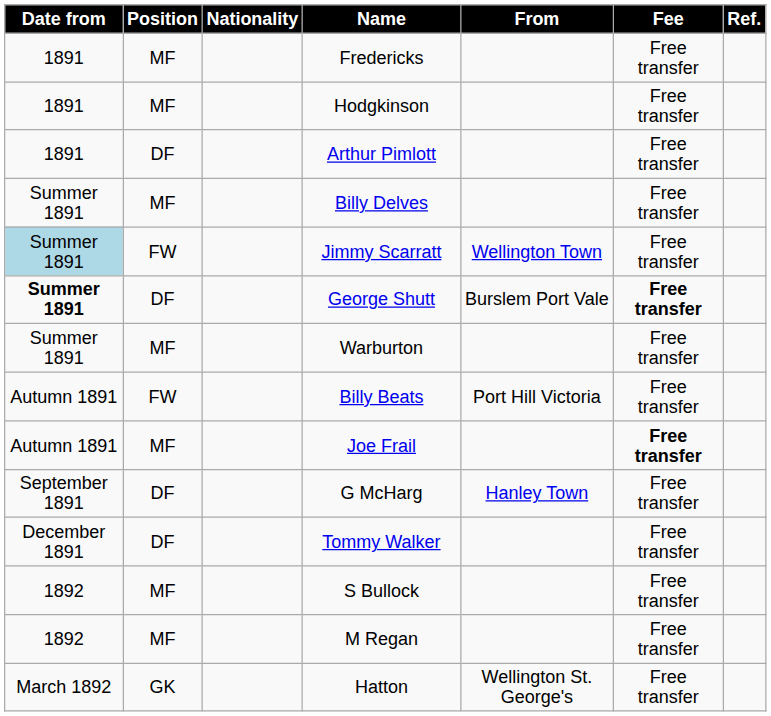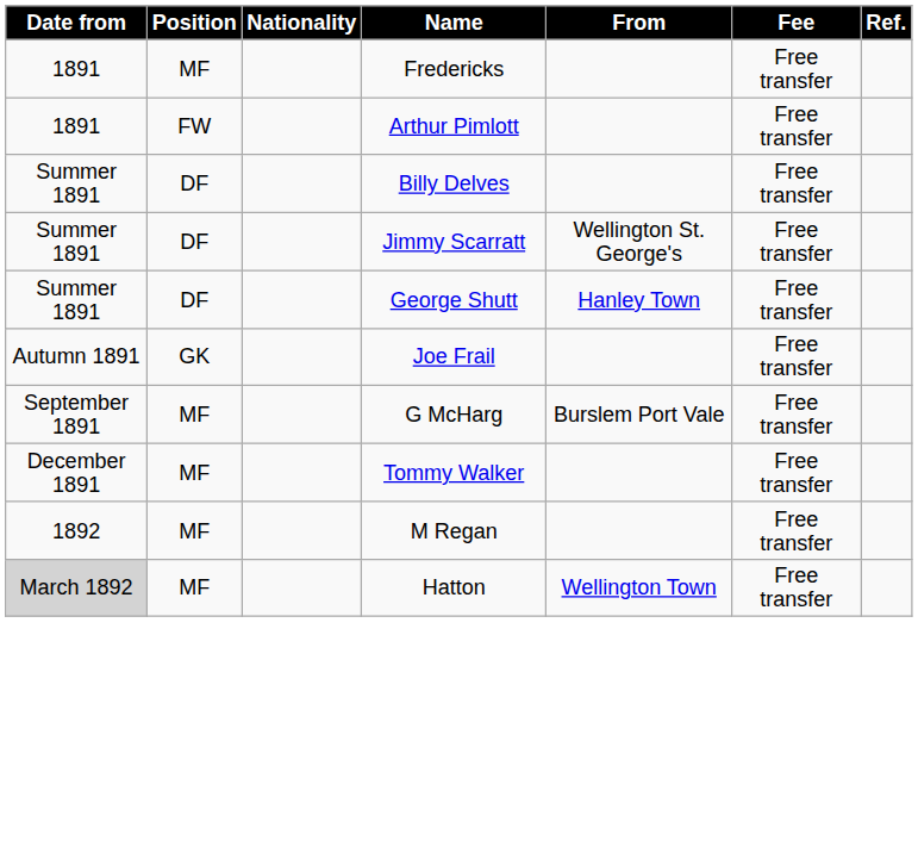- row: 1891 | MF | Hodgkinson | Free transfer
Arthur Pimlott | Position: DF -> FW
Billy Delves | Position: MF -> DF
Jimmy Scarratt | Date from: lightblue background -> no background
Jimmy Scarratt | Position: FW -> DF
Jimmy Scarratt | From: Wellington Town -> Wellington St. George's
George Shutt | Date from: bold -> normal
George Shutt | From: Burslem Port Vale -> Hanley Town
George Shutt | Fee: bold -> normal
- row: Summer 1891 | MF | Warburton | Free transfer
- row: Autumn 1891 | FW | Billy Beats | Port Hill Victoria | Free transfer
Joe Frail | Position: MF -> GK
Joe Frail | Fee: bold -> normal
G McHarg | Position: DF -> MF
G McHarg | From: Hanley Town -> Burslem Port Vale
Tommy Walker | Position: DF -> MF
- row: 1892 | MF | S Bullock | Free transfer
Hatton | Date from: no background -> lightgrey background
Hatton | Position: GK -> MF
Hatton | From: Wellington St. George's -> Wellington Town
